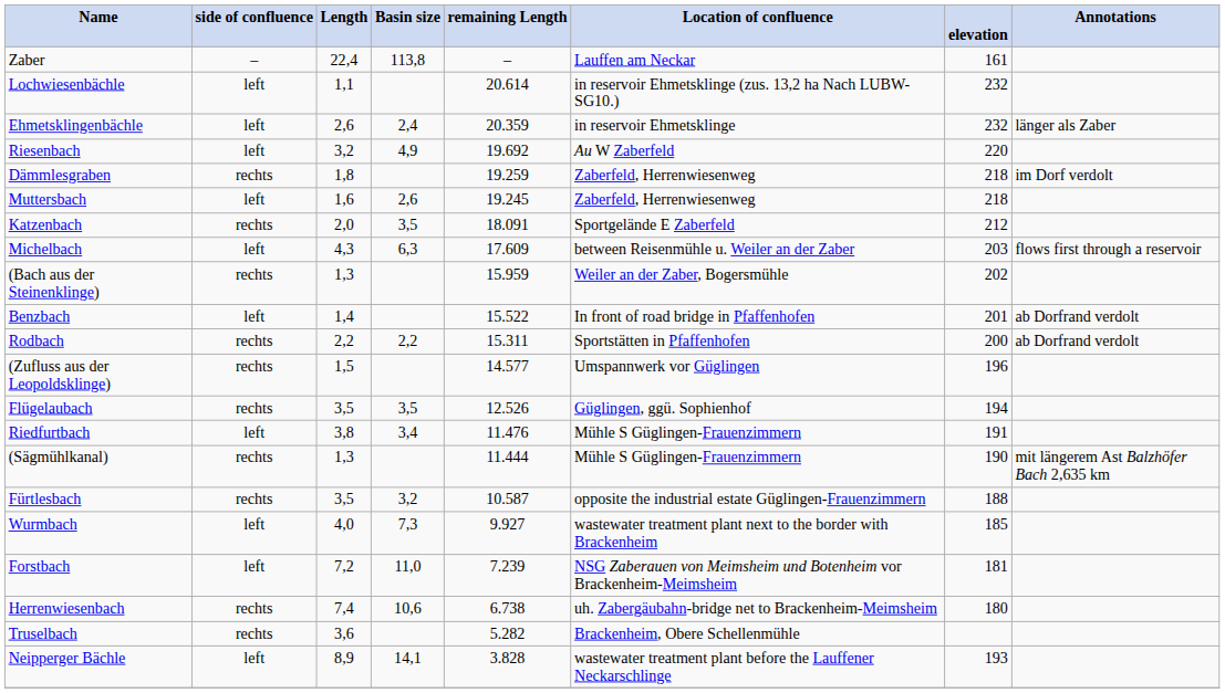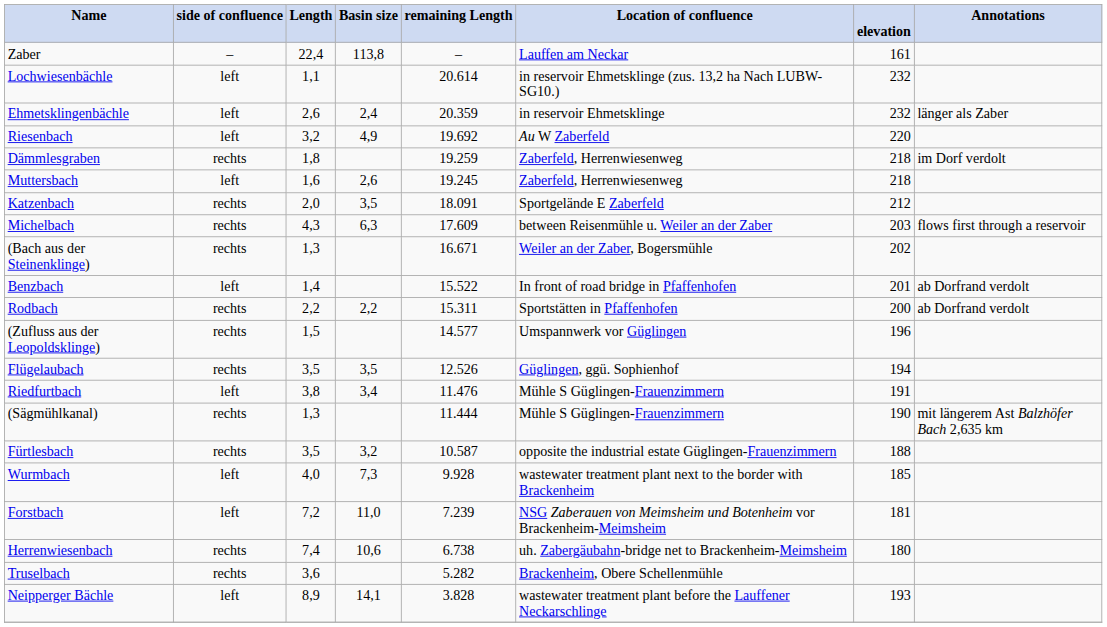Michelbach | side of confluence: left -> rechts
(Bach aus der Steinenklinge) | remaining Length: 15.959 -> 16.671
Wurmbach | remaining Length: 9.927 -> 9.928
